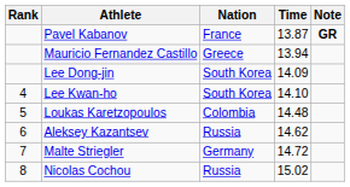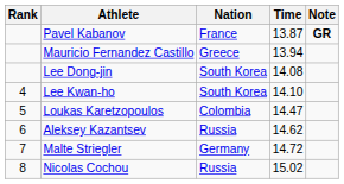Lee Dong-jin | Time: 14.09 -> 14.08
Loukas Karetzopoulos | Time: 14.48 -> 14.47
